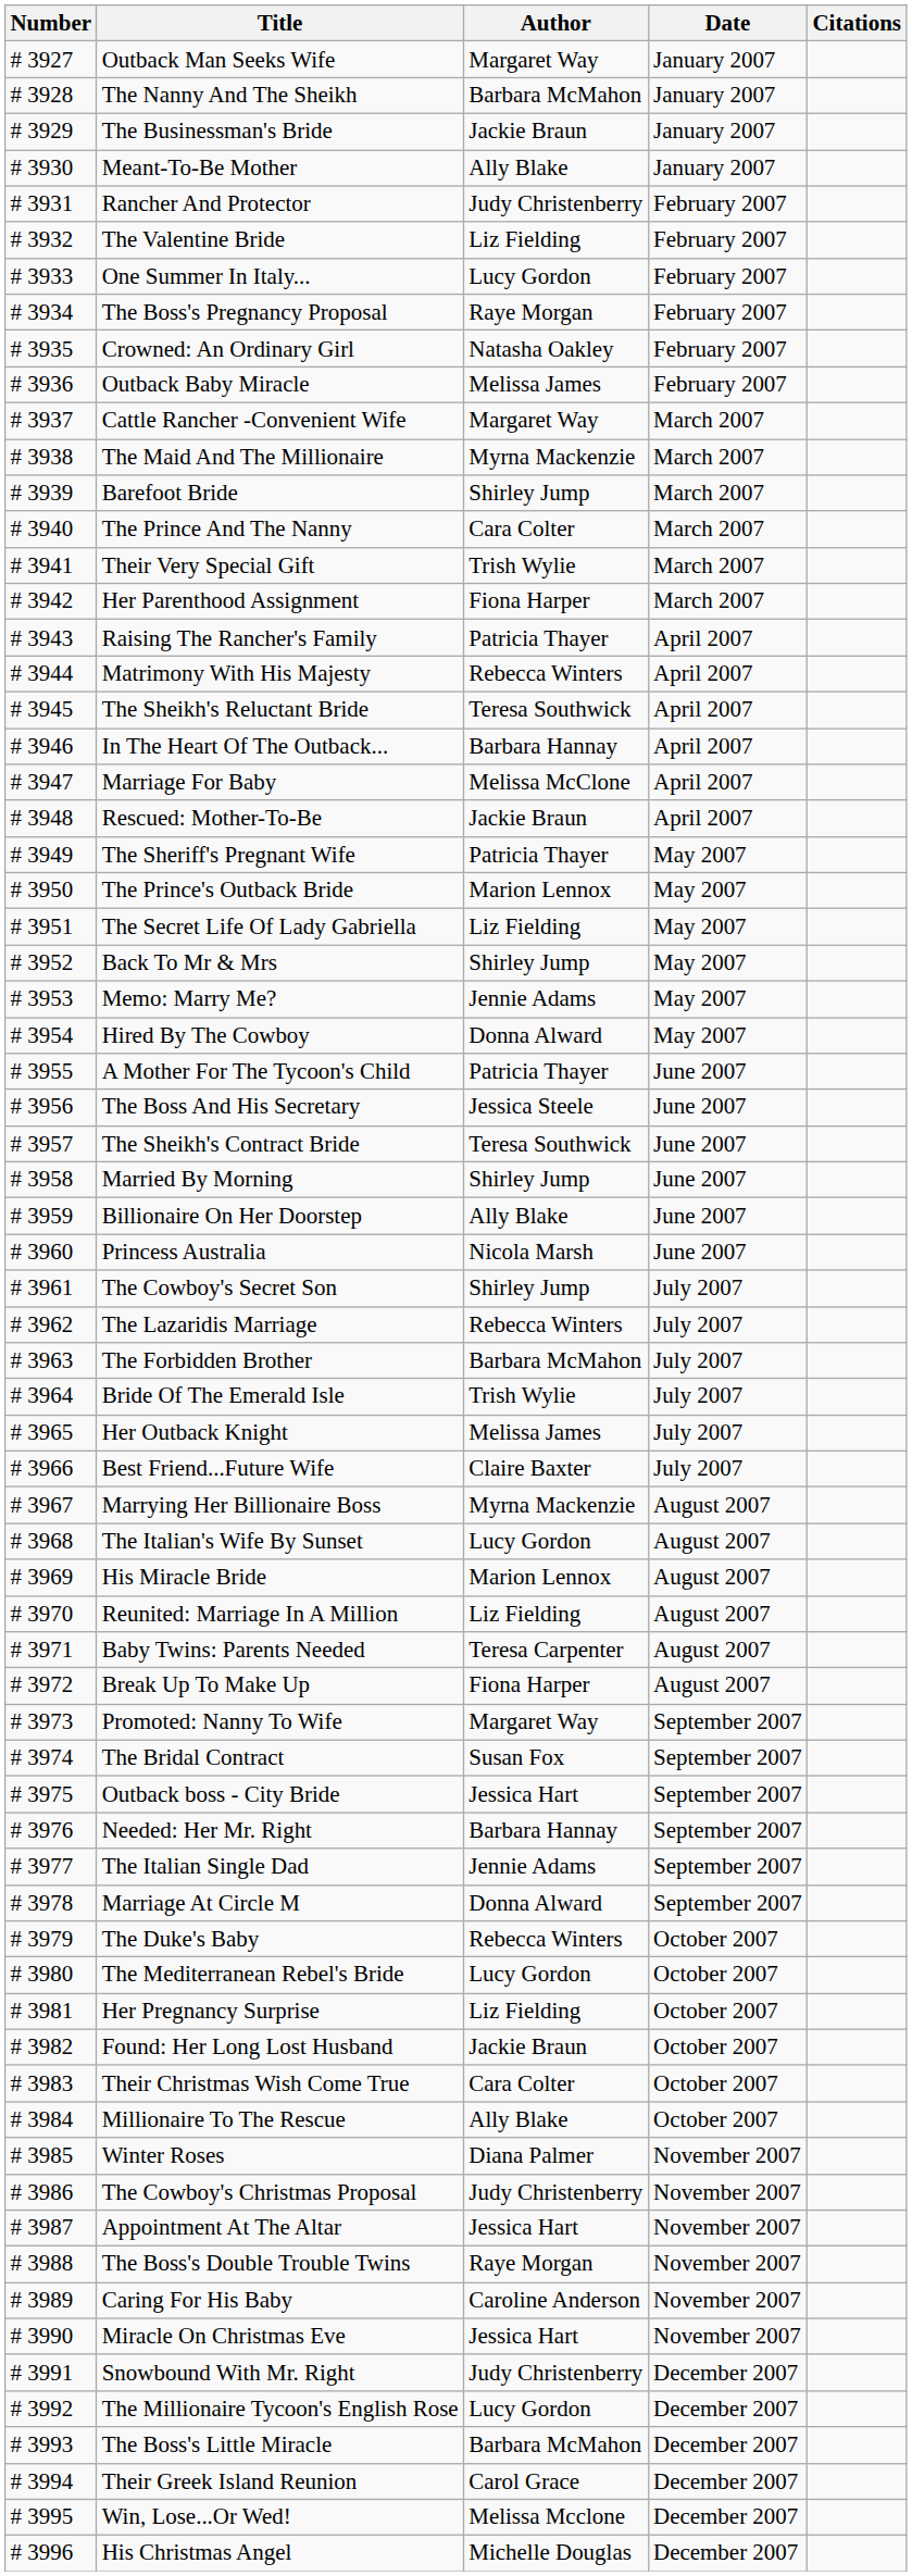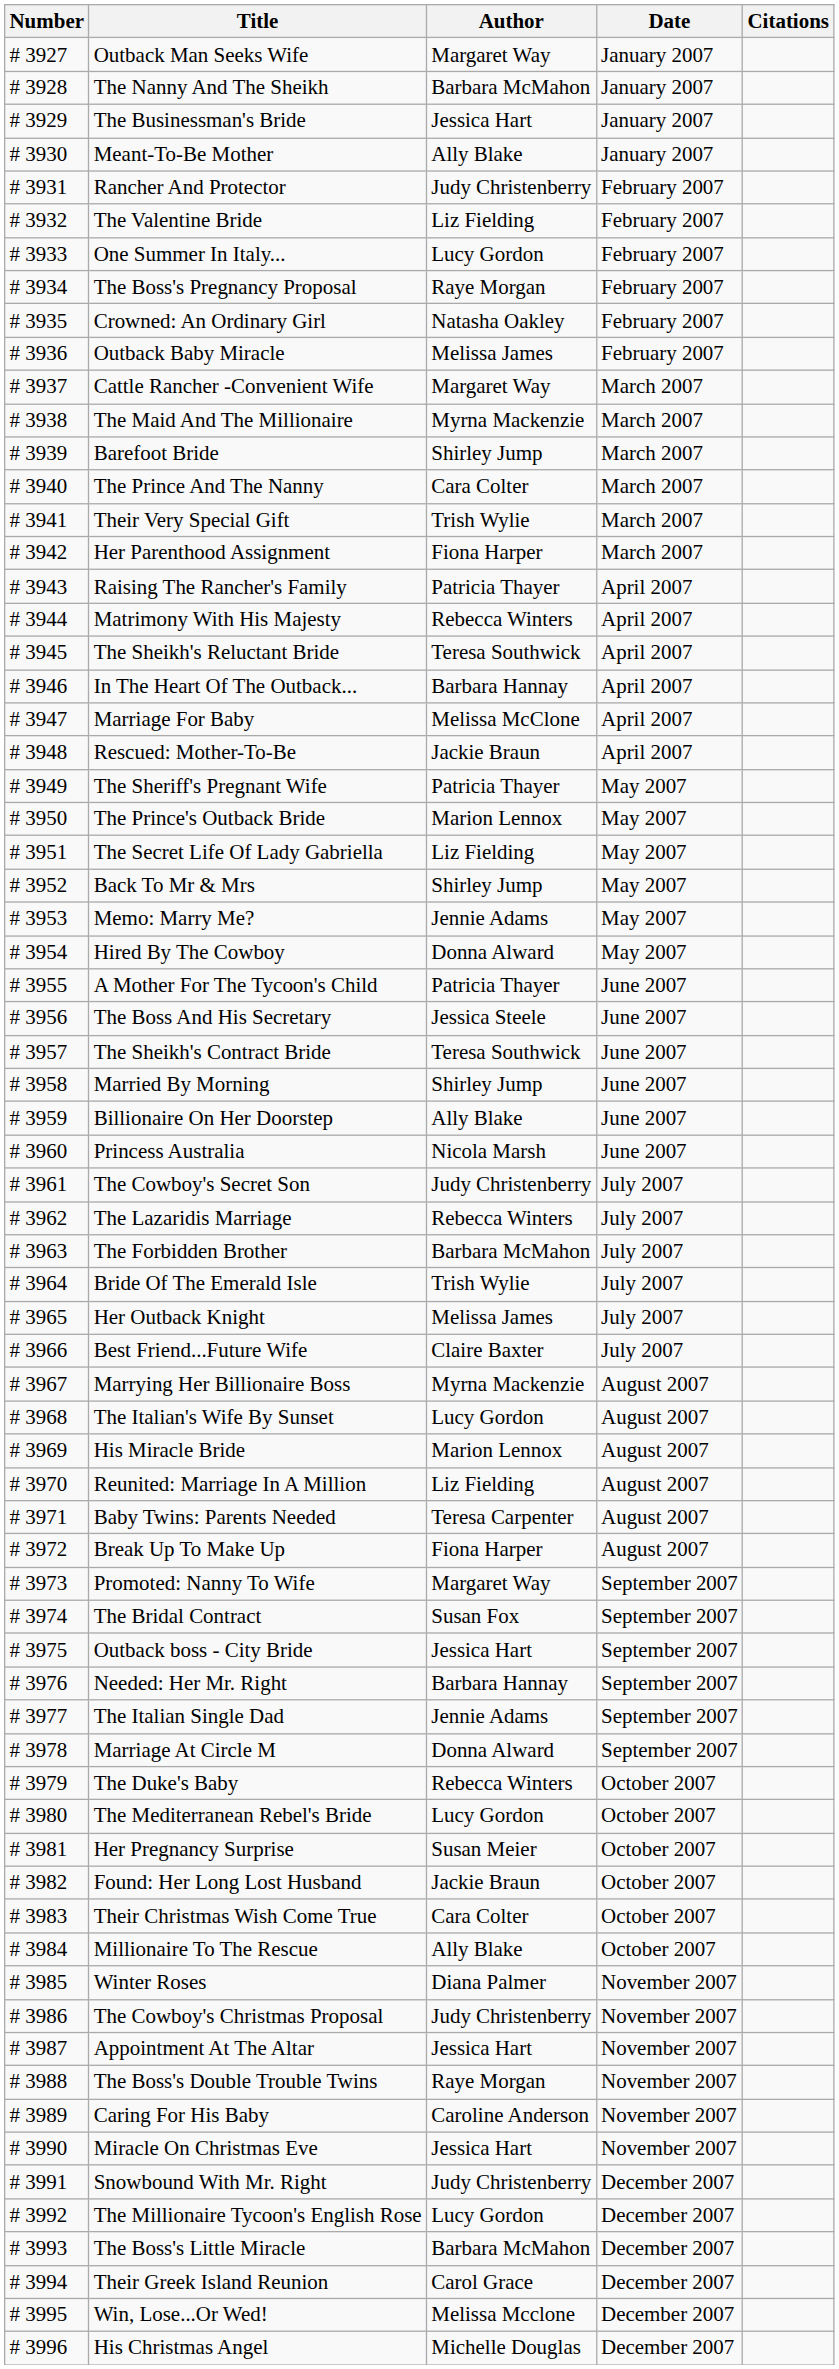The Businessman's Bride | Author: Jackie Braun -> Jessica Hart
The Cowboy's Secret Son | Author: Shirley Jump -> Judy Christenberry
Her Pregnancy Surprise | Author: Liz Fielding -> Susan Meier
